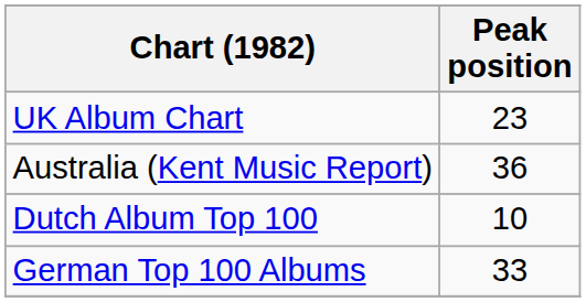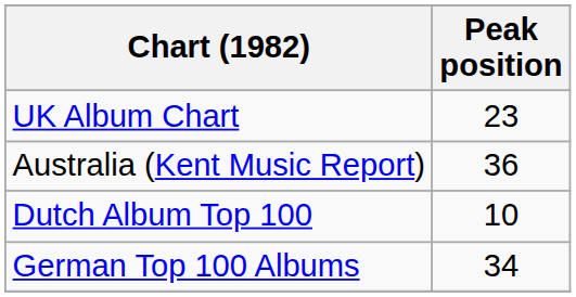German Top 100 Albums | Peak position: 33 -> 34
